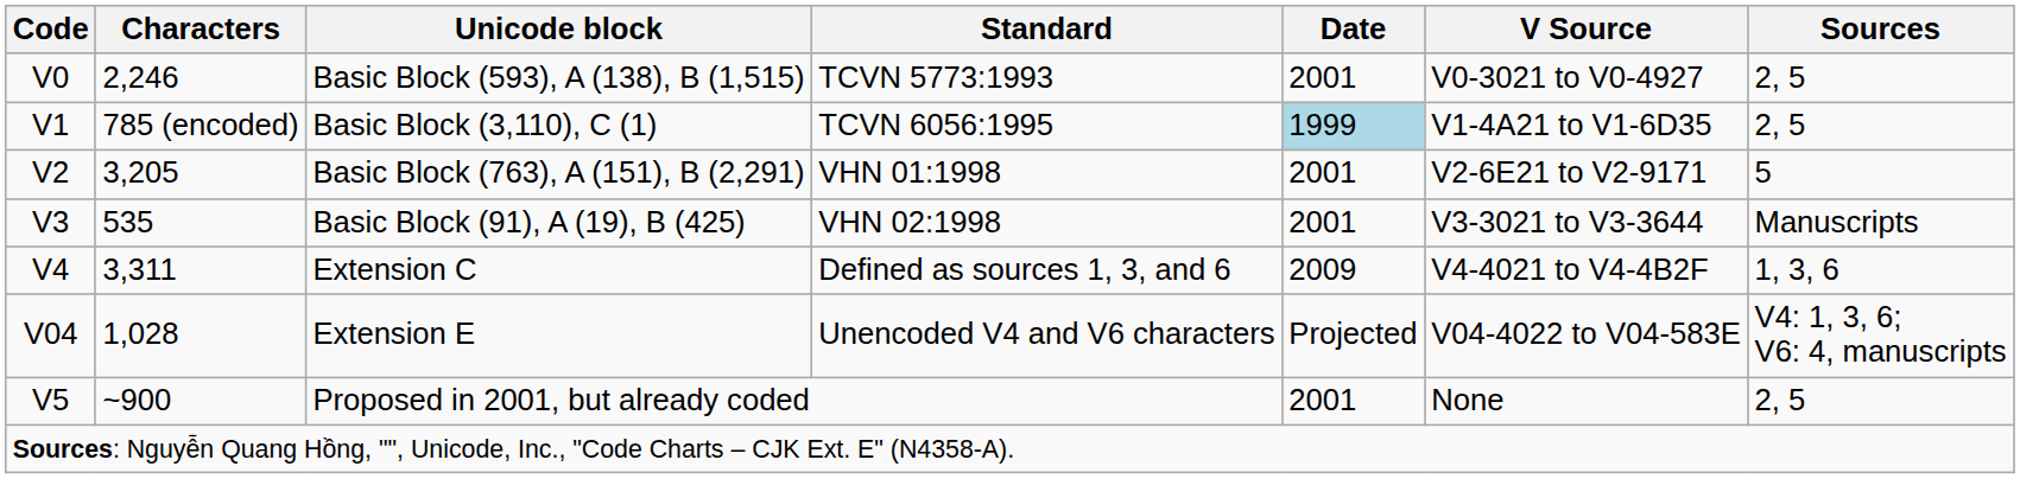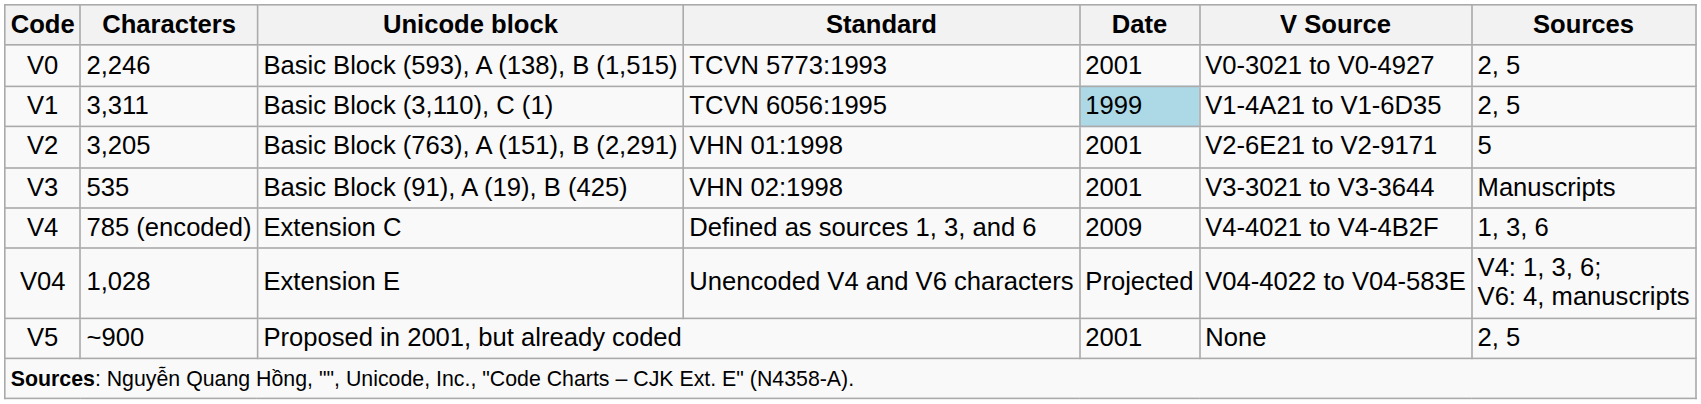Basic Block (3,110), C (1) | Characters: 785 (encoded) -> 3,311
Extension C | Characters: 3,311 -> 785 (encoded)
